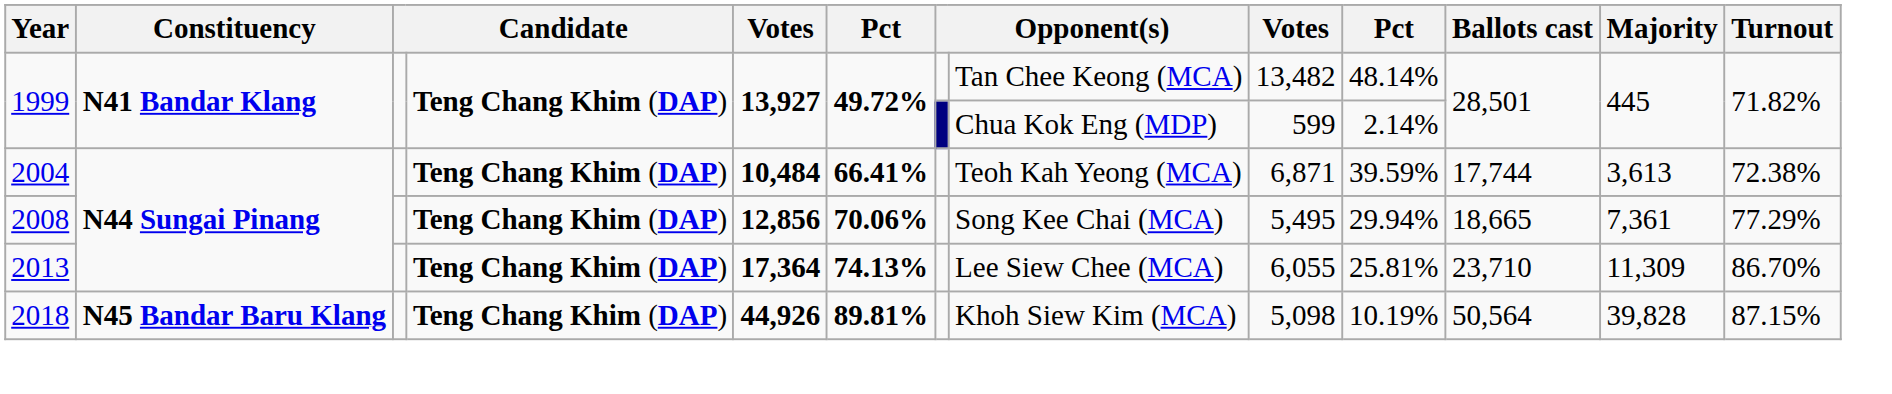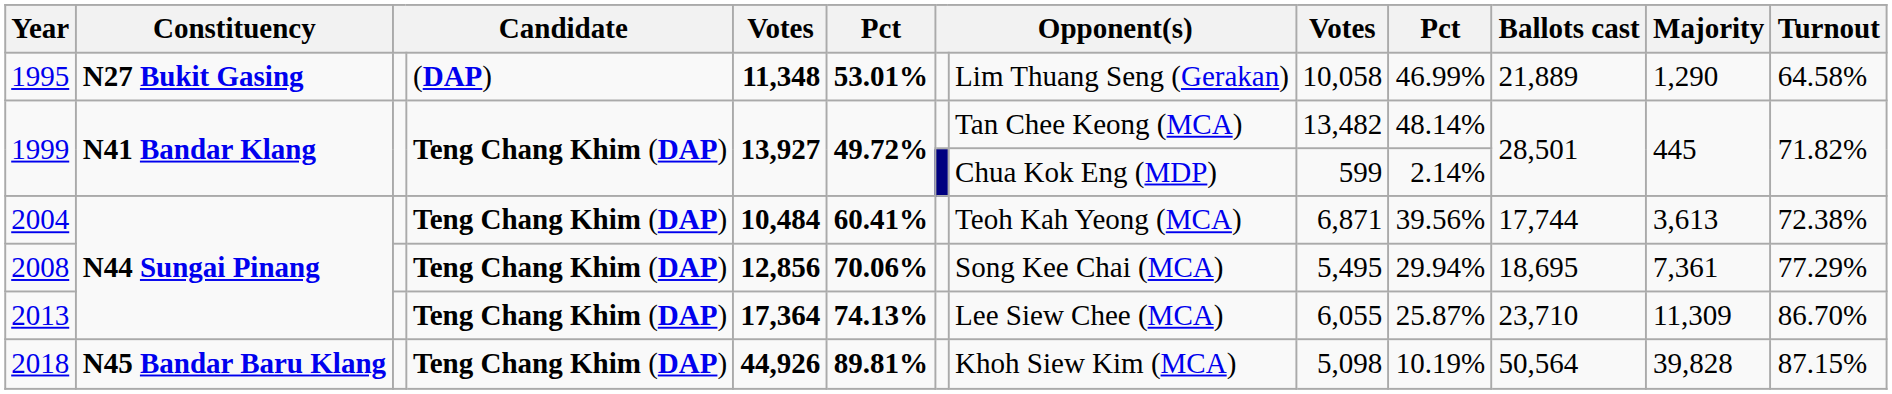+ row: 1995 | N27 Bukit Gasing | (DAP) | 11,348 | 53.01% | Lim Thuang Seng (Gerakan) | 10,058 | 46.99% | 21,889 | 1,290 | 64.58%
2004 | column 6: 66.41% -> 60.41%
2004 | column 10: 39.59% -> 39.56%
2008 | Ballots cast: 18,665 -> 18,695
2013 | column 10: 25.81% -> 25.87%
